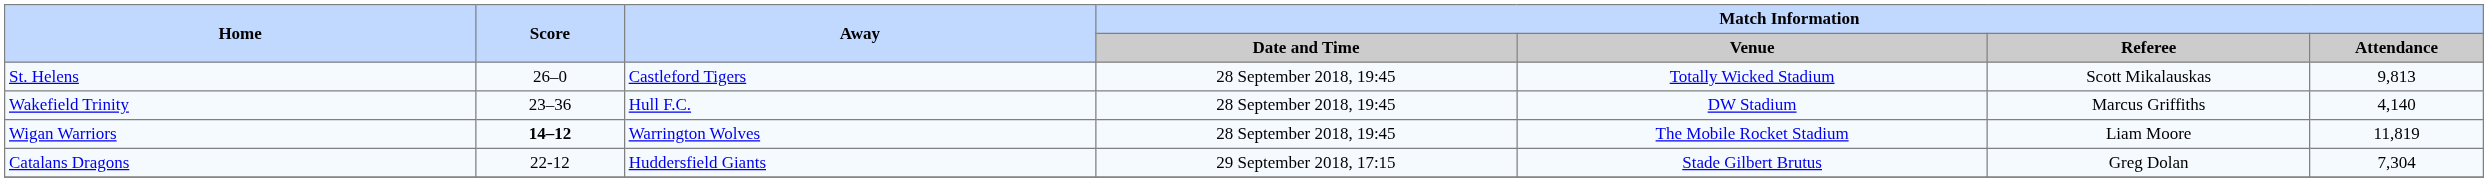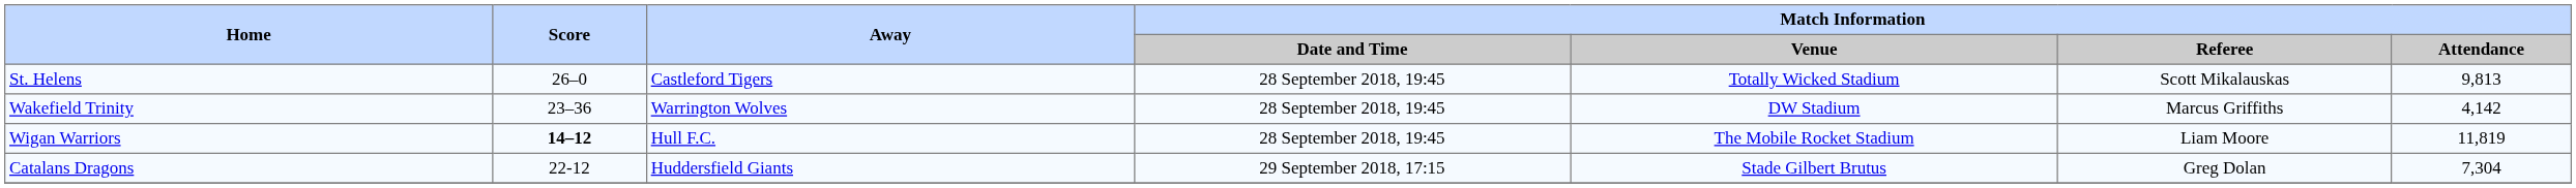Wakefield Trinity | Away: Hull F.C. -> Warrington Wolves
Wakefield Trinity | Match Information / Attendance: 4,140 -> 4,142
Wigan Warriors | Away: Warrington Wolves -> Hull F.C.
